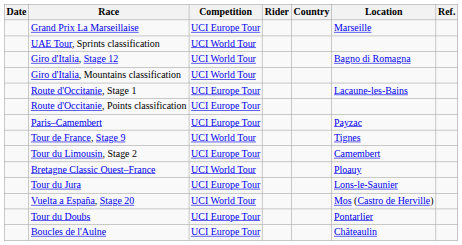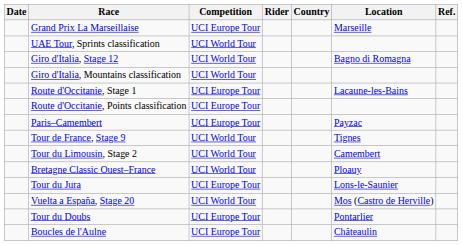Tour du Limousin, Stage 2 | Competition: UCI Europe Tour -> UCI World Tour
